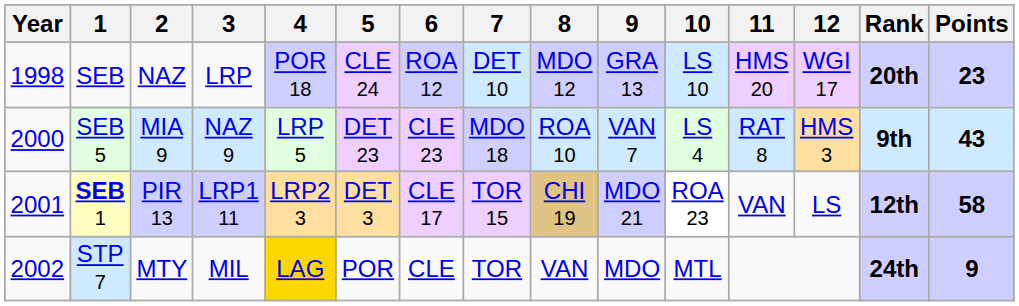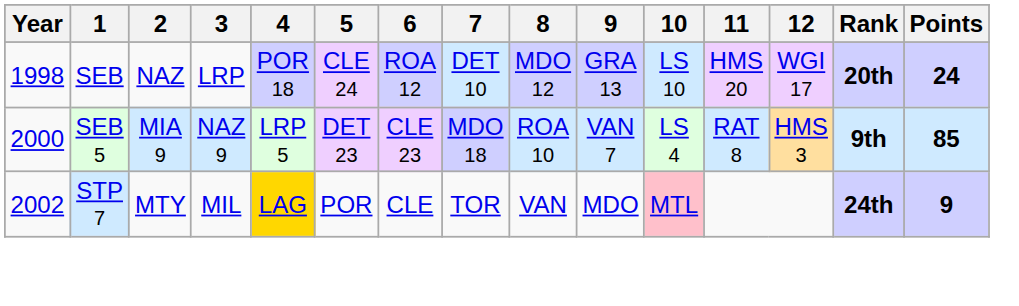SEB | Points: 23 -> 24
SEB 5 | Points: 43 -> 85
- row: 2001 | SEB 1 | PIR 13 | LRP1 11 | LRP2 3 | DET 3 | CLE 17 | TOR 15 | CHI 19 | MDO 21 | ROA 23 | VAN | LS | 12th | 58
STP 7 | 10: no background -> pink background
